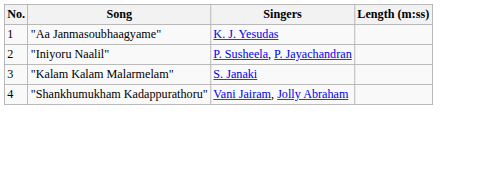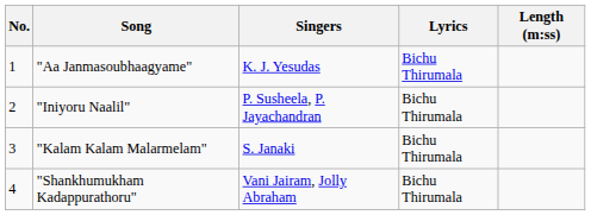+ column: Lyrics | Bichu Thirumala | Bichu Thirumala | Bichu Thirumala | Bichu Thirumala
